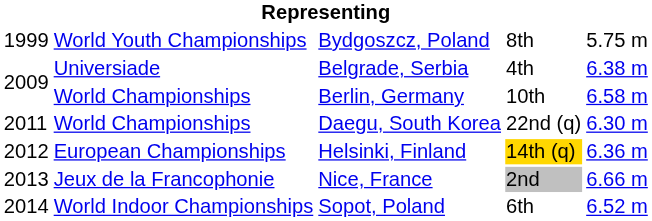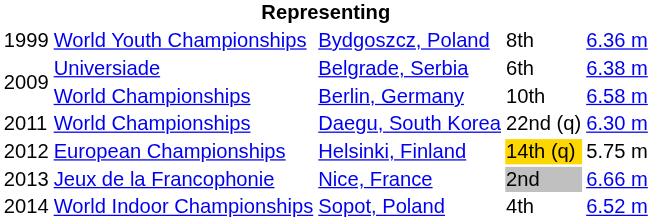Bydgoszcz, Poland | column 5: 5.75 m -> 6.36 m
Belgrade, Serbia | column 4: 4th -> 6th
Helsinki, Finland | column 5: 6.36 m -> 5.75 m
Sopot, Poland | column 4: 6th -> 4th
